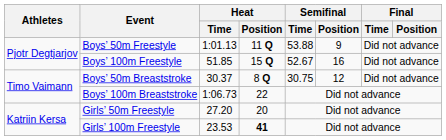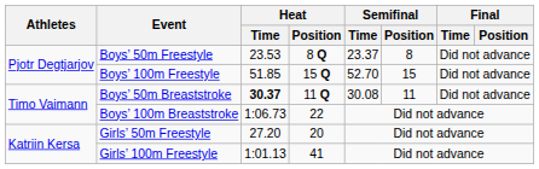Boys’ 50m Freestyle | Heat / Time: 1:01.13 -> 23.53
Boys’ 50m Freestyle | Heat / Position: 11 Q -> 8 Q
Boys’ 50m Freestyle | Semifinal / Time: 53.88 -> 23.37
Boys’ 50m Freestyle | Semifinal / Position: 9 -> 8
Boys’ 100m Freestyle | Semifinal / Time: 52.67 -> 52.70
Boys’ 100m Freestyle | Semifinal / Position: 16 -> 15
Boys’ 50m Breaststroke | Heat / Time: normal -> bold
Boys’ 50m Breaststroke | Heat / Position: 8 Q -> 11 Q
Boys’ 50m Breaststroke | Semifinal / Time: 30.75 -> 30.08
Boys’ 50m Breaststroke | Semifinal / Position: 12 -> 11
Girls’ 100m Freestyle | Heat / Time: 23.53 -> 1:01.13
Girls’ 100m Freestyle | Heat / Position: bold -> normal
